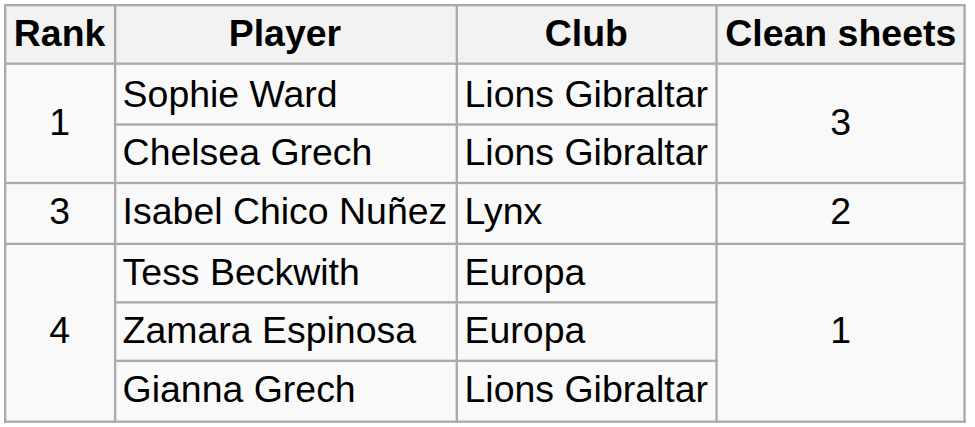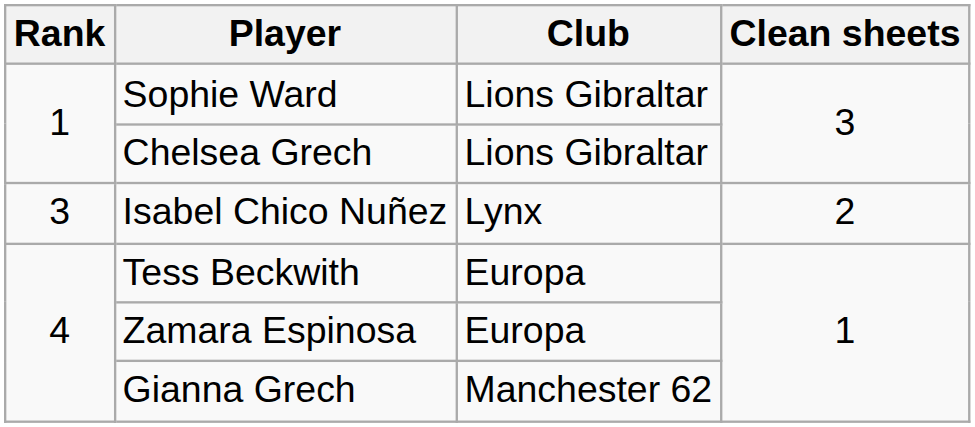Gianna Grech | Club: Lions Gibraltar -> Manchester 62
